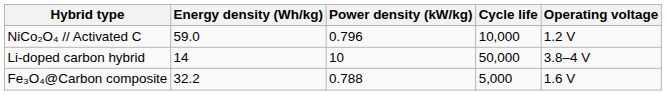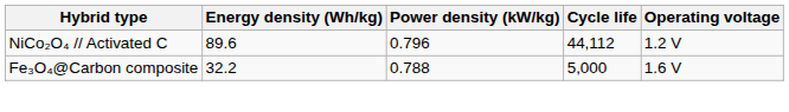NiCo₂O₄ // Activated C | Energy density (Wh/kg): 59.0 -> 89.6
NiCo₂O₄ // Activated C | Cycle life: 10,000 -> 44,112
- row: Li-doped carbon hybrid | 14 | 10 | 50,000 | 3.8–4 V
